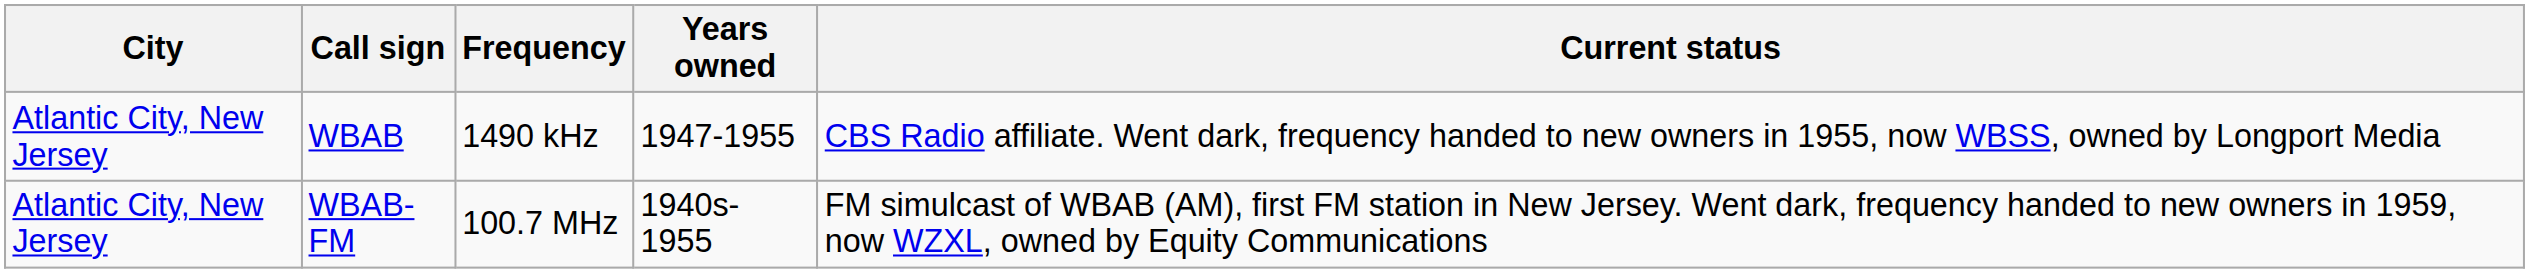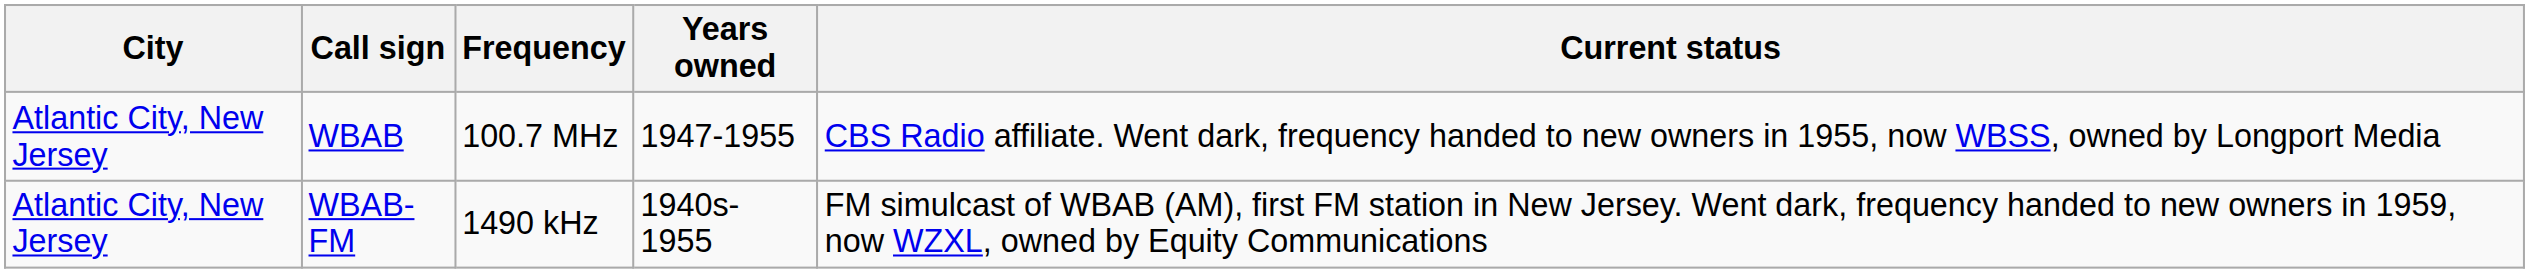WBAB | Frequency: 1490 kHz -> 100.7 MHz
WBAB-FM | Frequency: 100.7 MHz -> 1490 kHz
